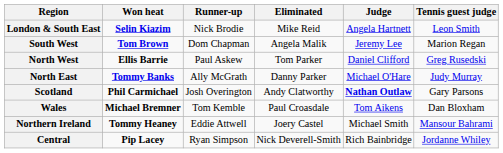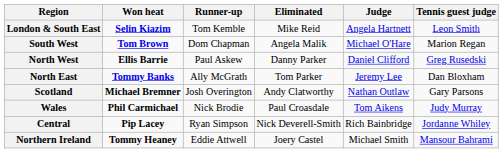London & South East | Runner-up: Nick Brodie -> Tom Kemble
South West | Judge: Jeremy Lee -> Michael O'Hare
North West | Eliminated: Tom Parker -> Danny Parker
North East | Eliminated: Danny Parker -> Tom Parker
North East | Judge: Michael O'Hare -> Jeremy Lee
North East | Tennis guest judge: Judy Murray -> Dan Bloxham
Scotland | Won heat: Phil Carmichael -> Michael Bremner
Scotland | Judge: bold -> normal
Wales | Won heat: Michael Bremner -> Phil Carmichael
Wales | Runner-up: Tom Kemble -> Nick Brodie
Wales | Tennis guest judge: Dan Bloxham -> Judy Murray
rows swapped: Central <-> Northern Ireland
